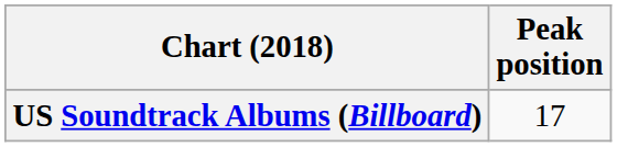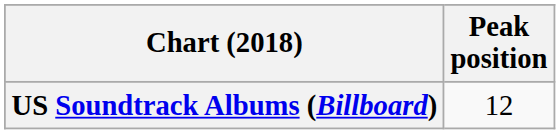US Soundtrack Albums (Billboard) | Peak position: 17 -> 12
